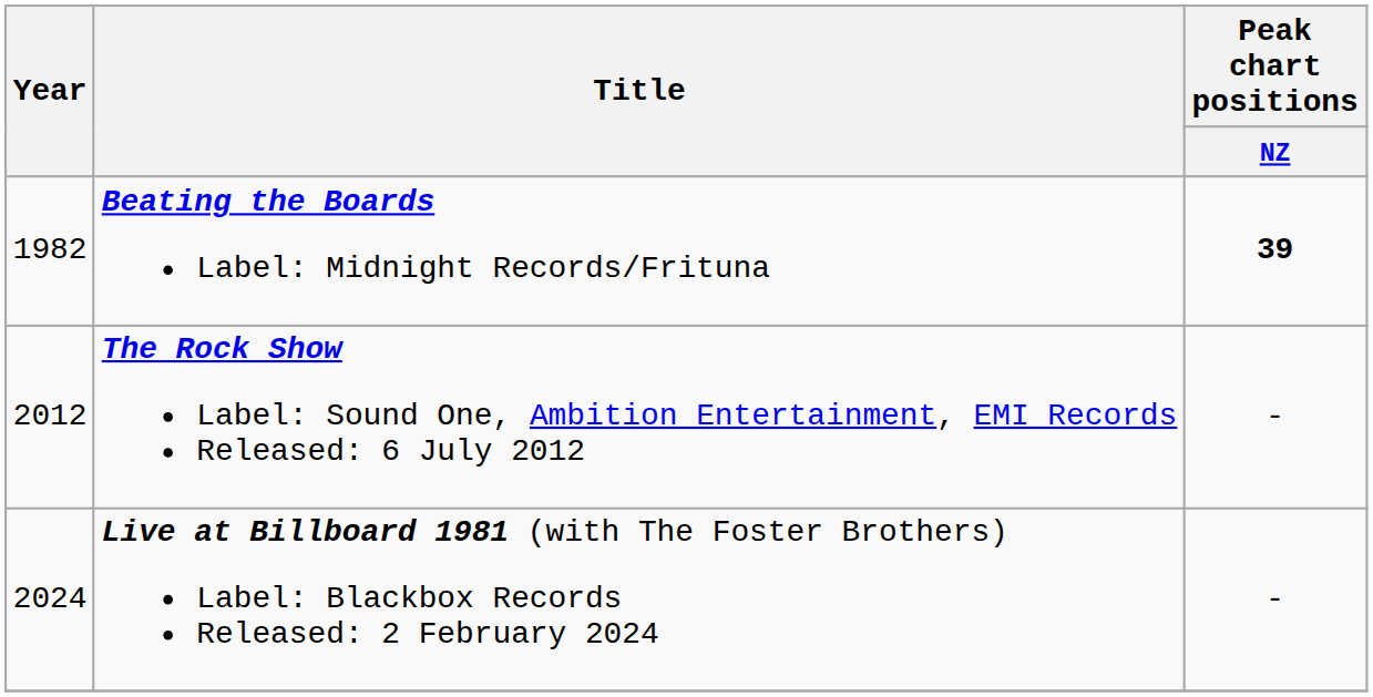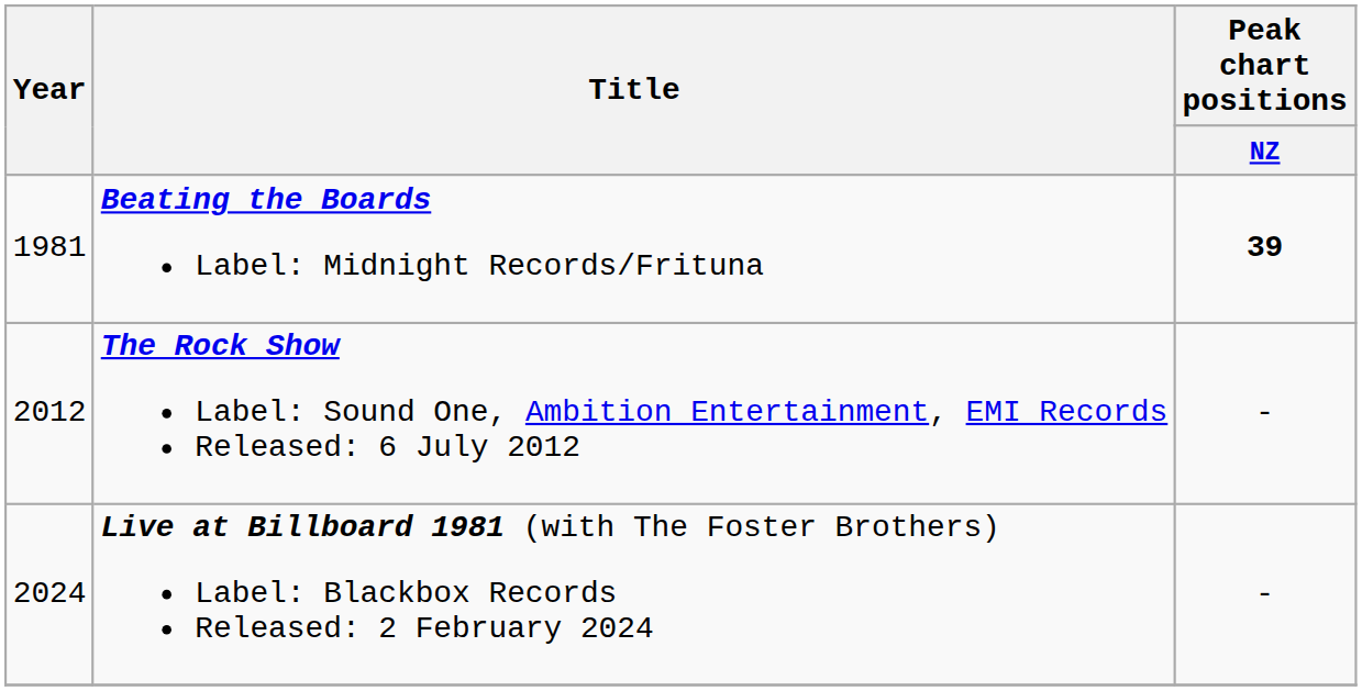Beating the Boards Label: Midnight Records/Frituna | Year: 1982 -> 1981
